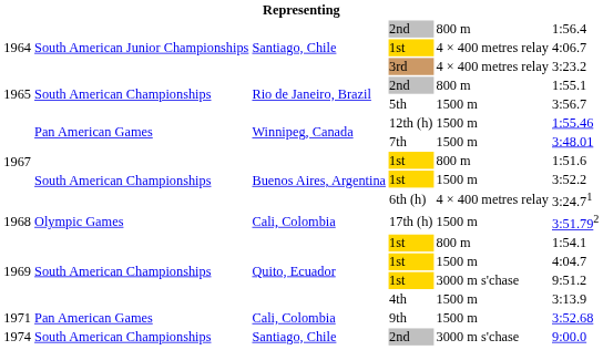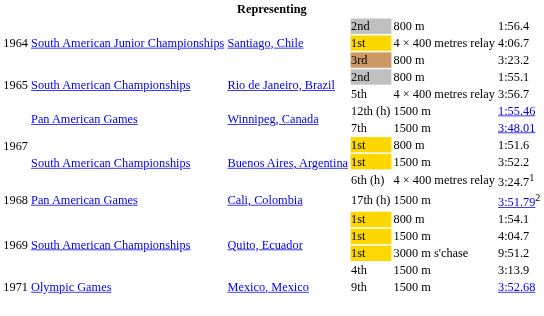3rd | column 5: 4 × 400 metres relay -> 800 m
5th | column 5: 1500 m -> 4 × 400 metres relay
17th (h) | column 2: Olympic Games -> Pan American Games
9th | column 2: Pan American Games -> Olympic Games
9th | column 3: Cali, Colombia -> Mexico, Mexico
- row: 1974 | South American Championships | Santiago, Chile | 2nd | 3000 m s'chase | 9:00.0
